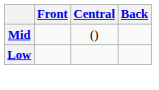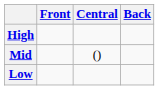+ row: High
